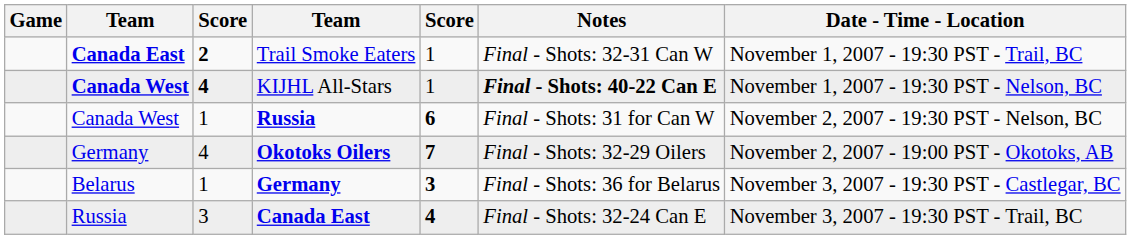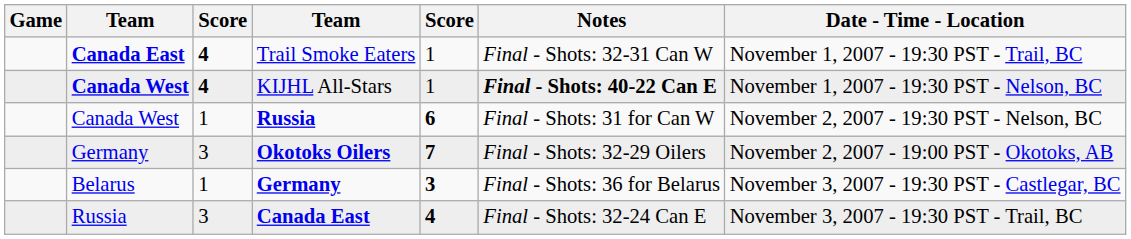Trail Smoke Eaters | column 3: 2 -> 4
Okotoks Oilers | column 3: 4 -> 3
